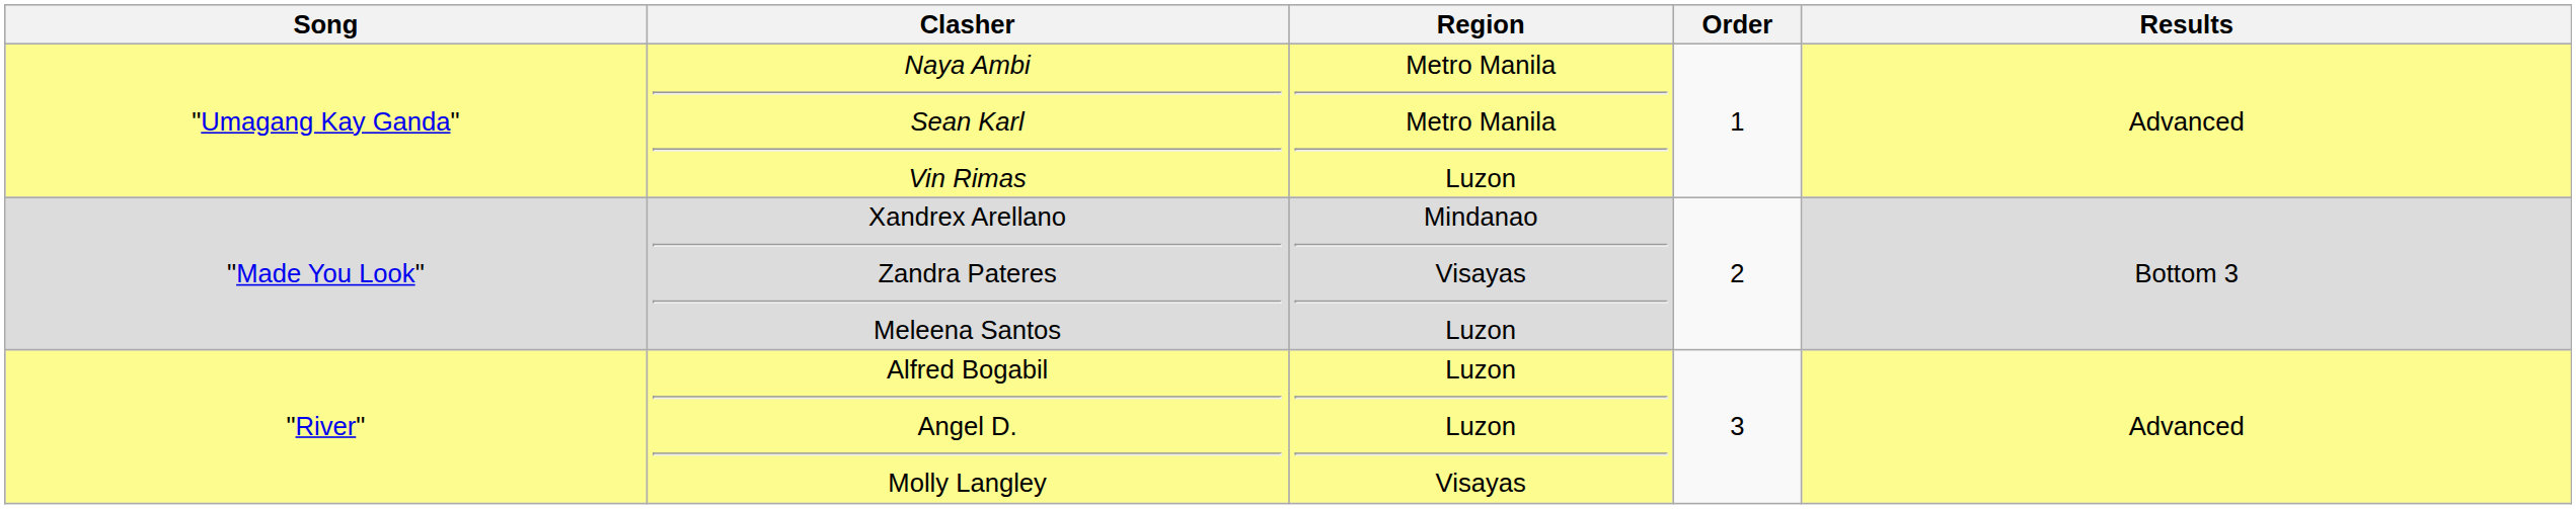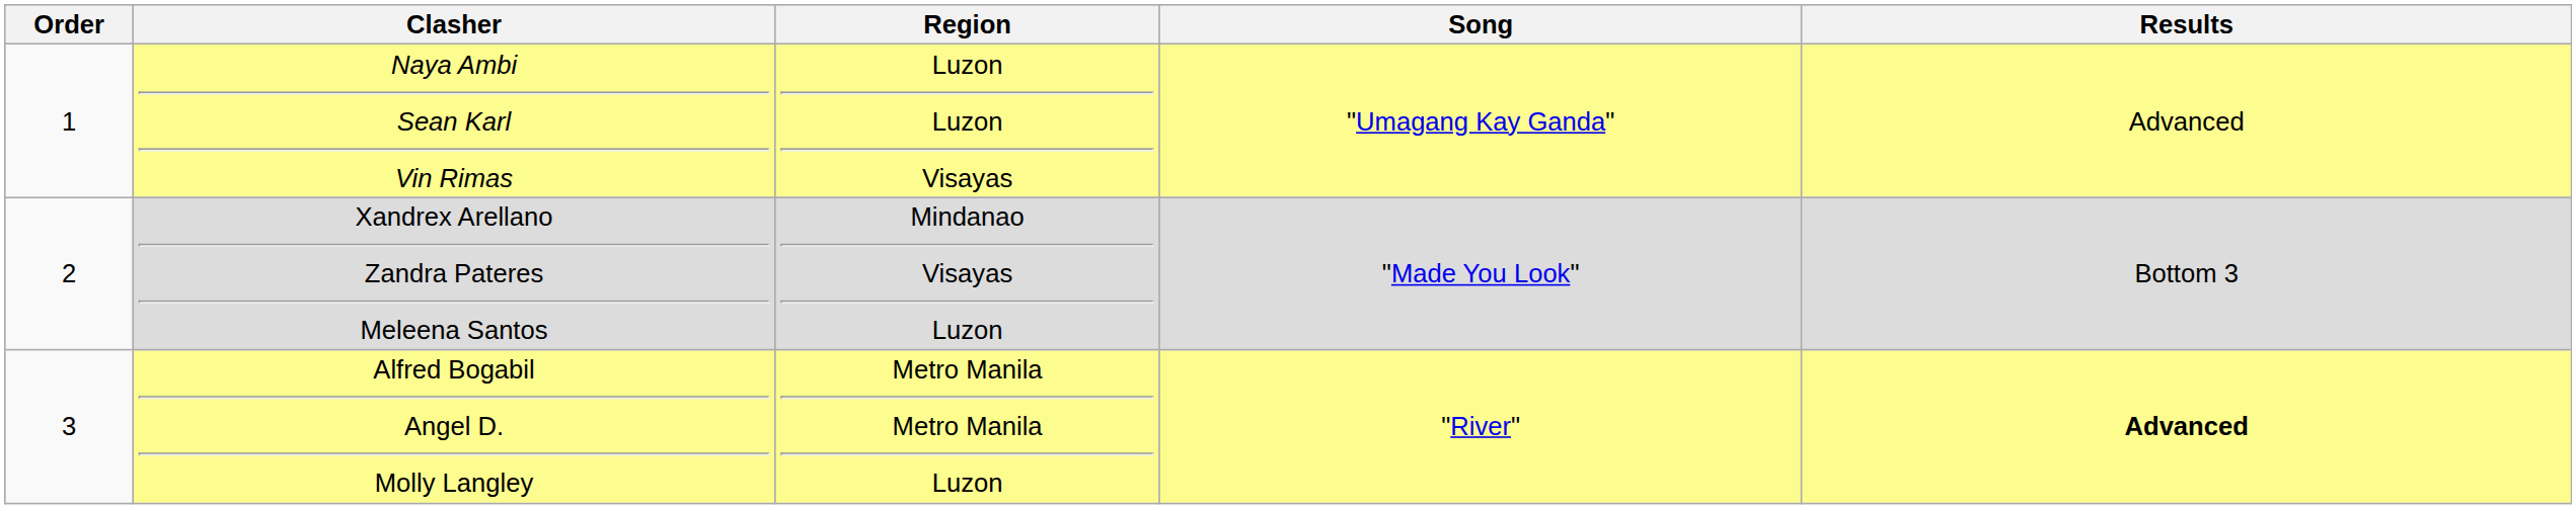columns swapped: Order <-> Song
Naya Ambi Sean Karl Vin Rimas | Region: Metro Manila Metro Manila Luzon -> Luzon Luzon Visayas
Alfred Bogabil Angel D. Molly Langley | Region: Luzon Luzon Visayas -> Metro Manila Metro Manila Luzon
Alfred Bogabil Angel D. Molly Langley | Results: normal -> bold
